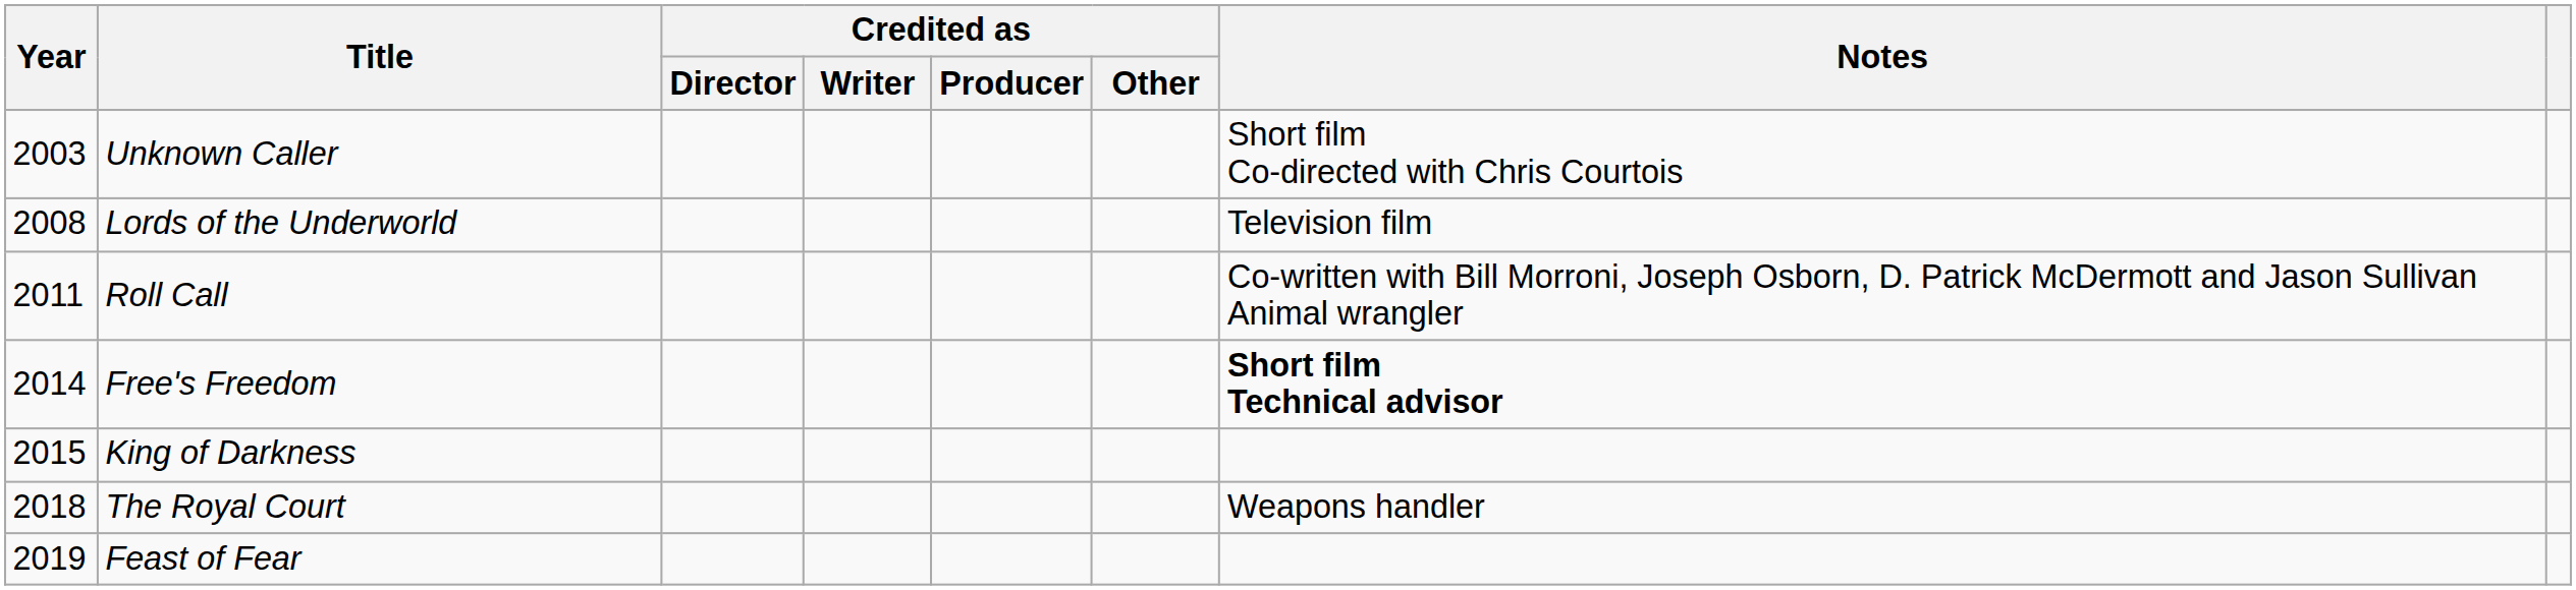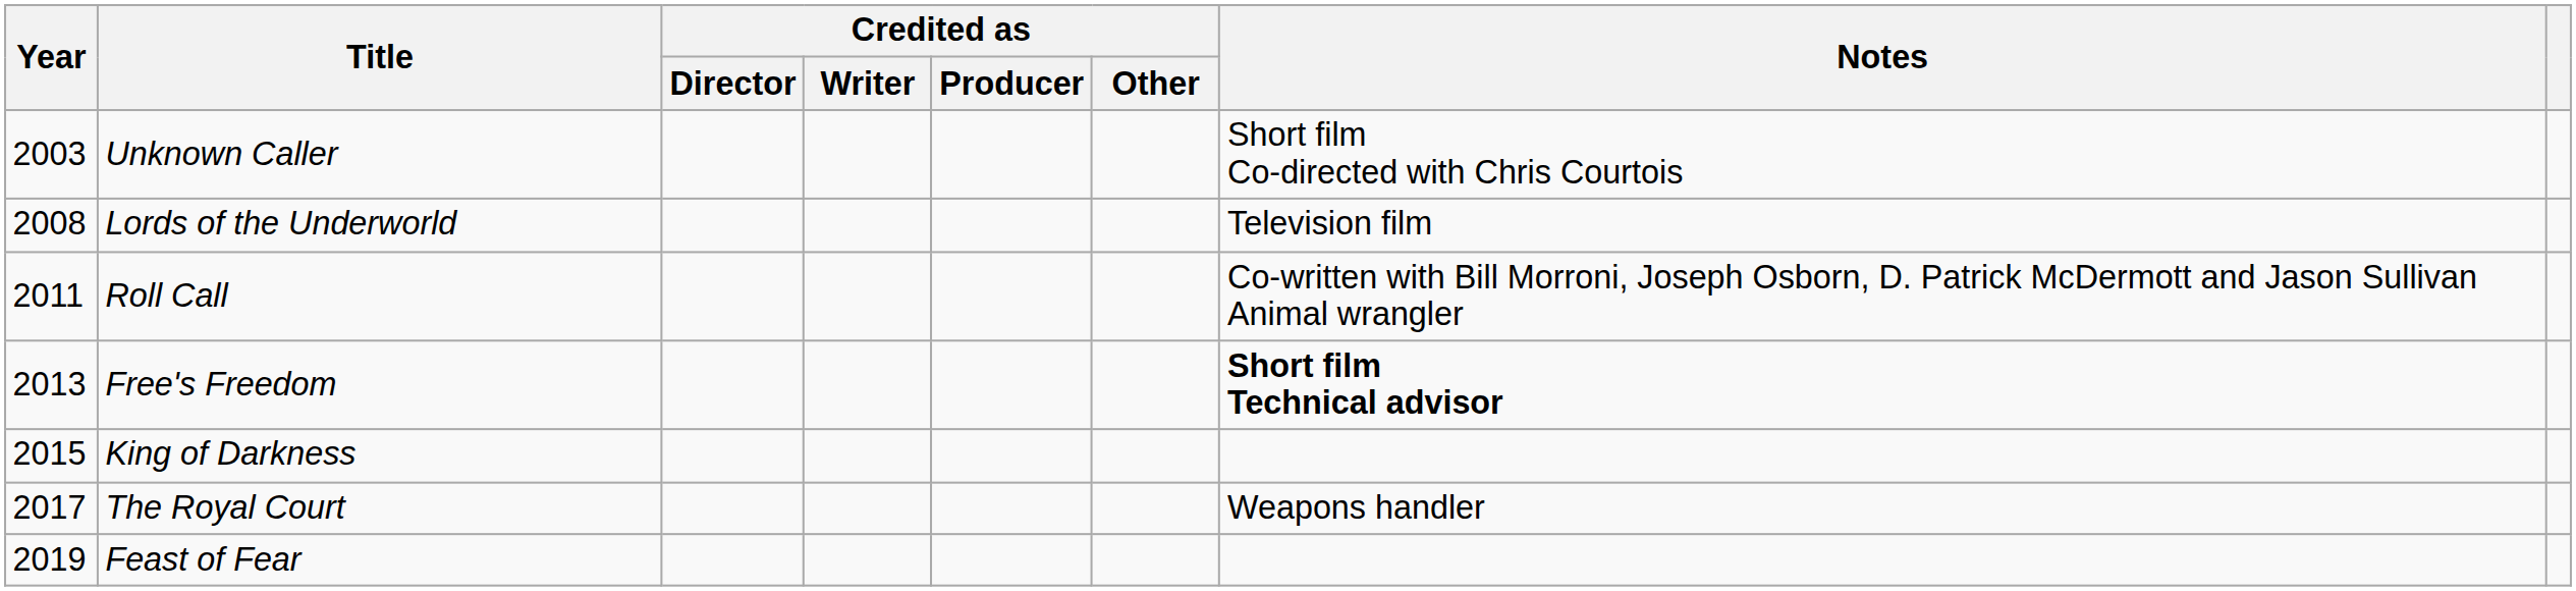Free's Freedom | Year: 2014 -> 2013
The Royal Court | Year: 2018 -> 2017
